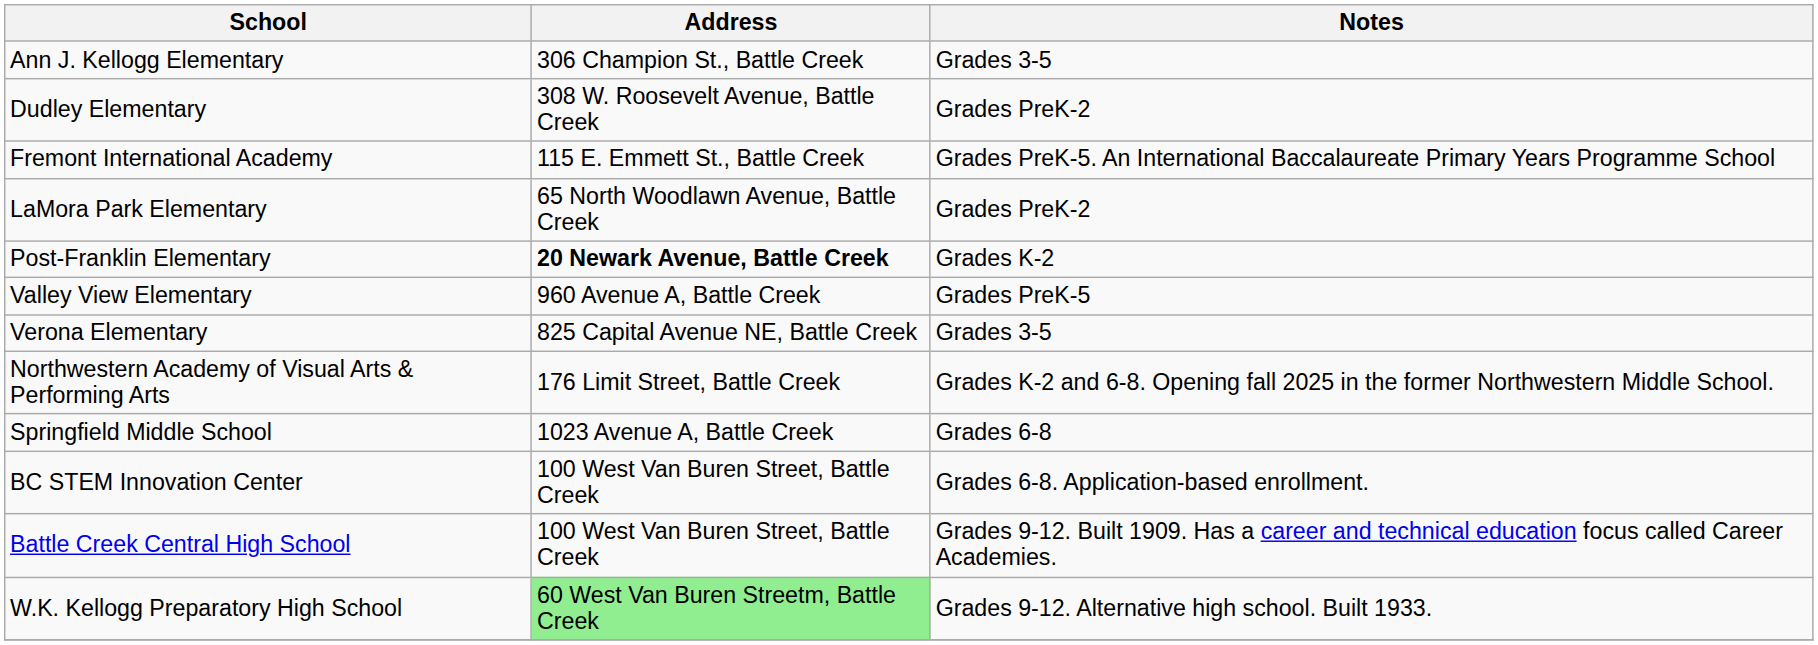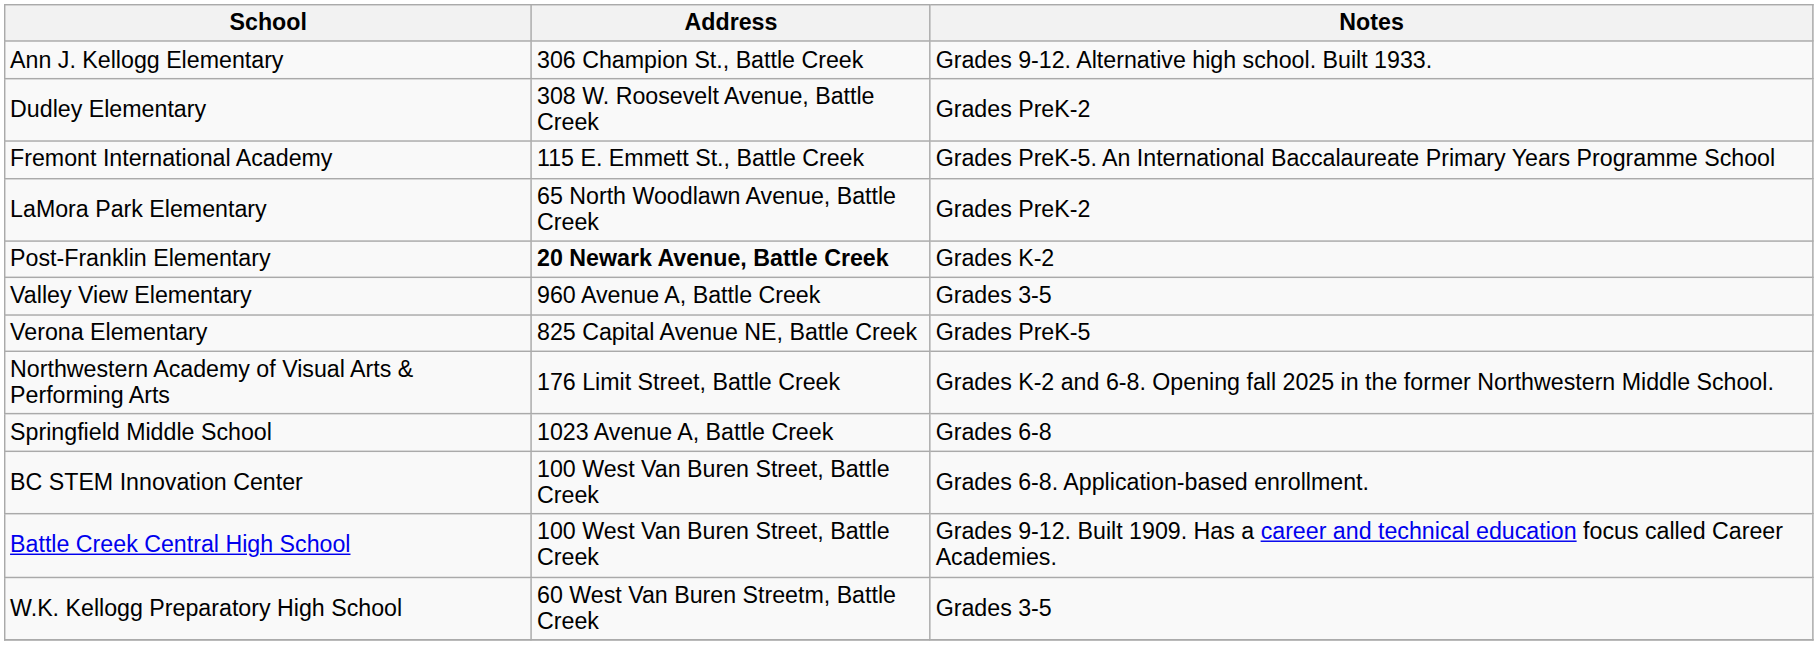Ann J. Kellogg Elementary | Notes: Grades 3-5 -> Grades 9-12. Alternative high school. Built 1933.
Valley View Elementary | Notes: Grades PreK-5 -> Grades 3-5
Verona Elementary | Notes: Grades 3-5 -> Grades PreK-5
W.K. Kellogg Preparatory High School | Address: lightgreen background -> no background
W.K. Kellogg Preparatory High School | Notes: Grades 9-12. Alternative high school. Built 1933. -> Grades 3-5
